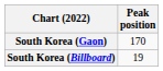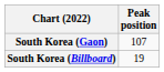South Korea (Gaon) | Peak position: 170 -> 107
